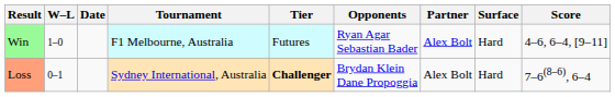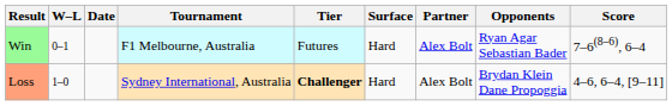columns swapped: Surface <-> Opponents
Win | W–L: 1–0 -> 0–1
Win | Score: 4–6, 6–4, [9–11] -> 7–6(8–6), 6–4
Loss | W–L: 0–1 -> 1–0
Loss | Score: 7–6(8–6), 6–4 -> 4–6, 6–4, [9–11]
